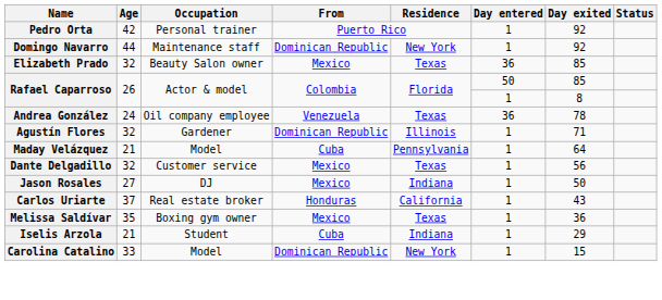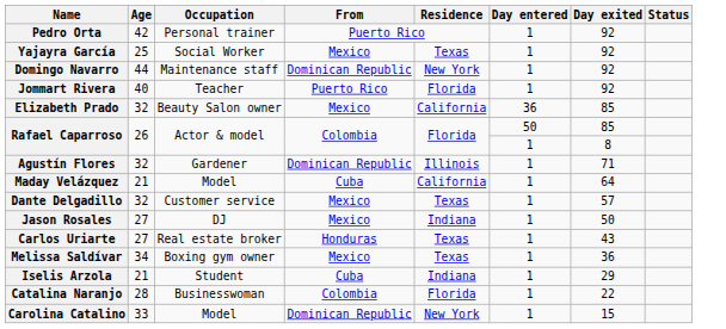+ row: Yajayra García | 25 | Social Worker | Mexico | Texas | 1 | 92
+ row: Jommart Rivera | 40 | Teacher | Puerto Rico | Florida | 1 | 92
Elizabeth Prado | Residence: Texas -> California
- row: Andrea González | 24 | Oil company employee | Venezuela | Texas | 36 | 78
Maday Velázquez | Residence: Pennsylvania -> California
Dante Delgadillo | Day exited: 56 -> 57
Carlos Uriarte | Age: 37 -> 27
Carlos Uriarte | Residence: California -> Texas
Melissa Saldívar | Age: 35 -> 34
+ row: Catalina Naranjo | 28 | Businesswoman | Colombia | Florida | 1 | 22
